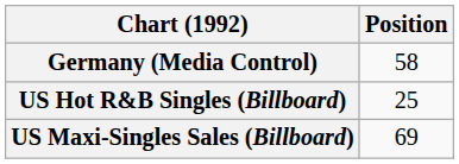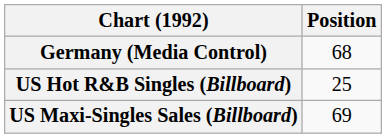Germany (Media Control) | Position: 58 -> 68
